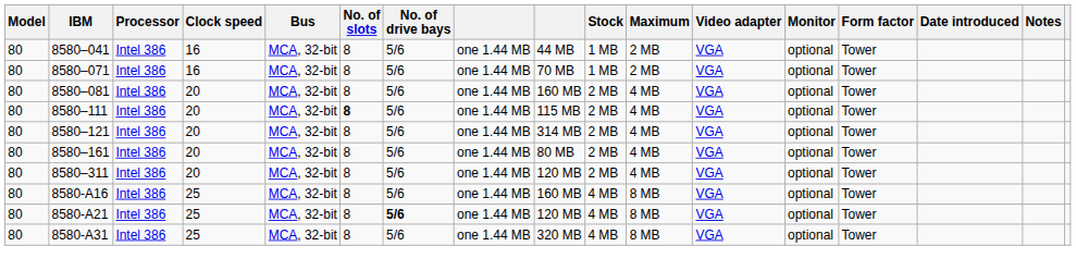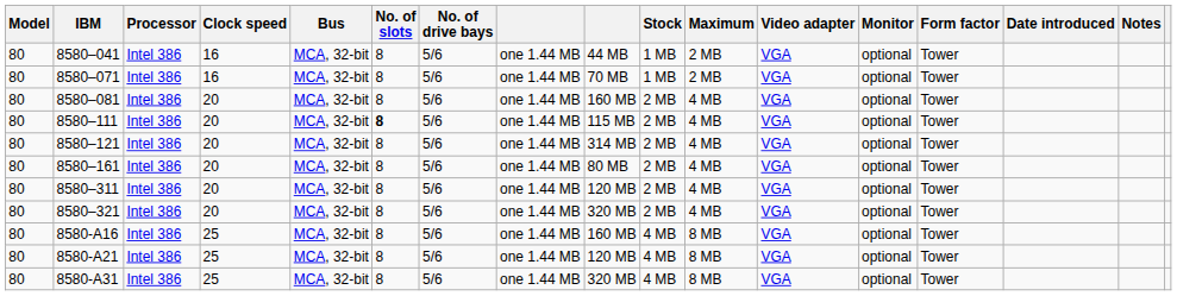+ row: 80 | 8580–321 | Intel 386 | 20 | MCA, 32-bit | 8 | 5/6 | one 1.44 MB | 320 MB | 2 MB | 4 MB | VGA | optional | Tower
8580-A21 | No. of drive bays: bold -> normal
